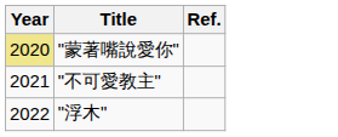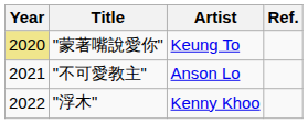+ column: Artist | Keung To | Anson Lo | Kenny Khoo
